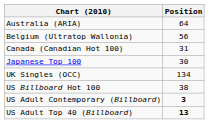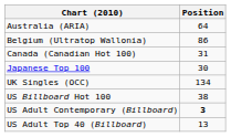Belgium (Ultratop Wallonia) | Position: 56 -> 86
US Adult Top 40 (Billboard) | Position: bold -> normal
